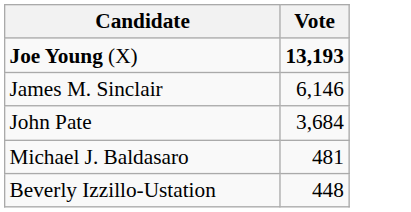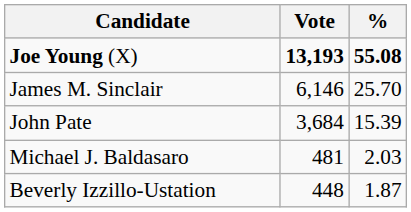+ column: % | 55.08 | 25.70 | 15.39 | 2.03 | 1.87
